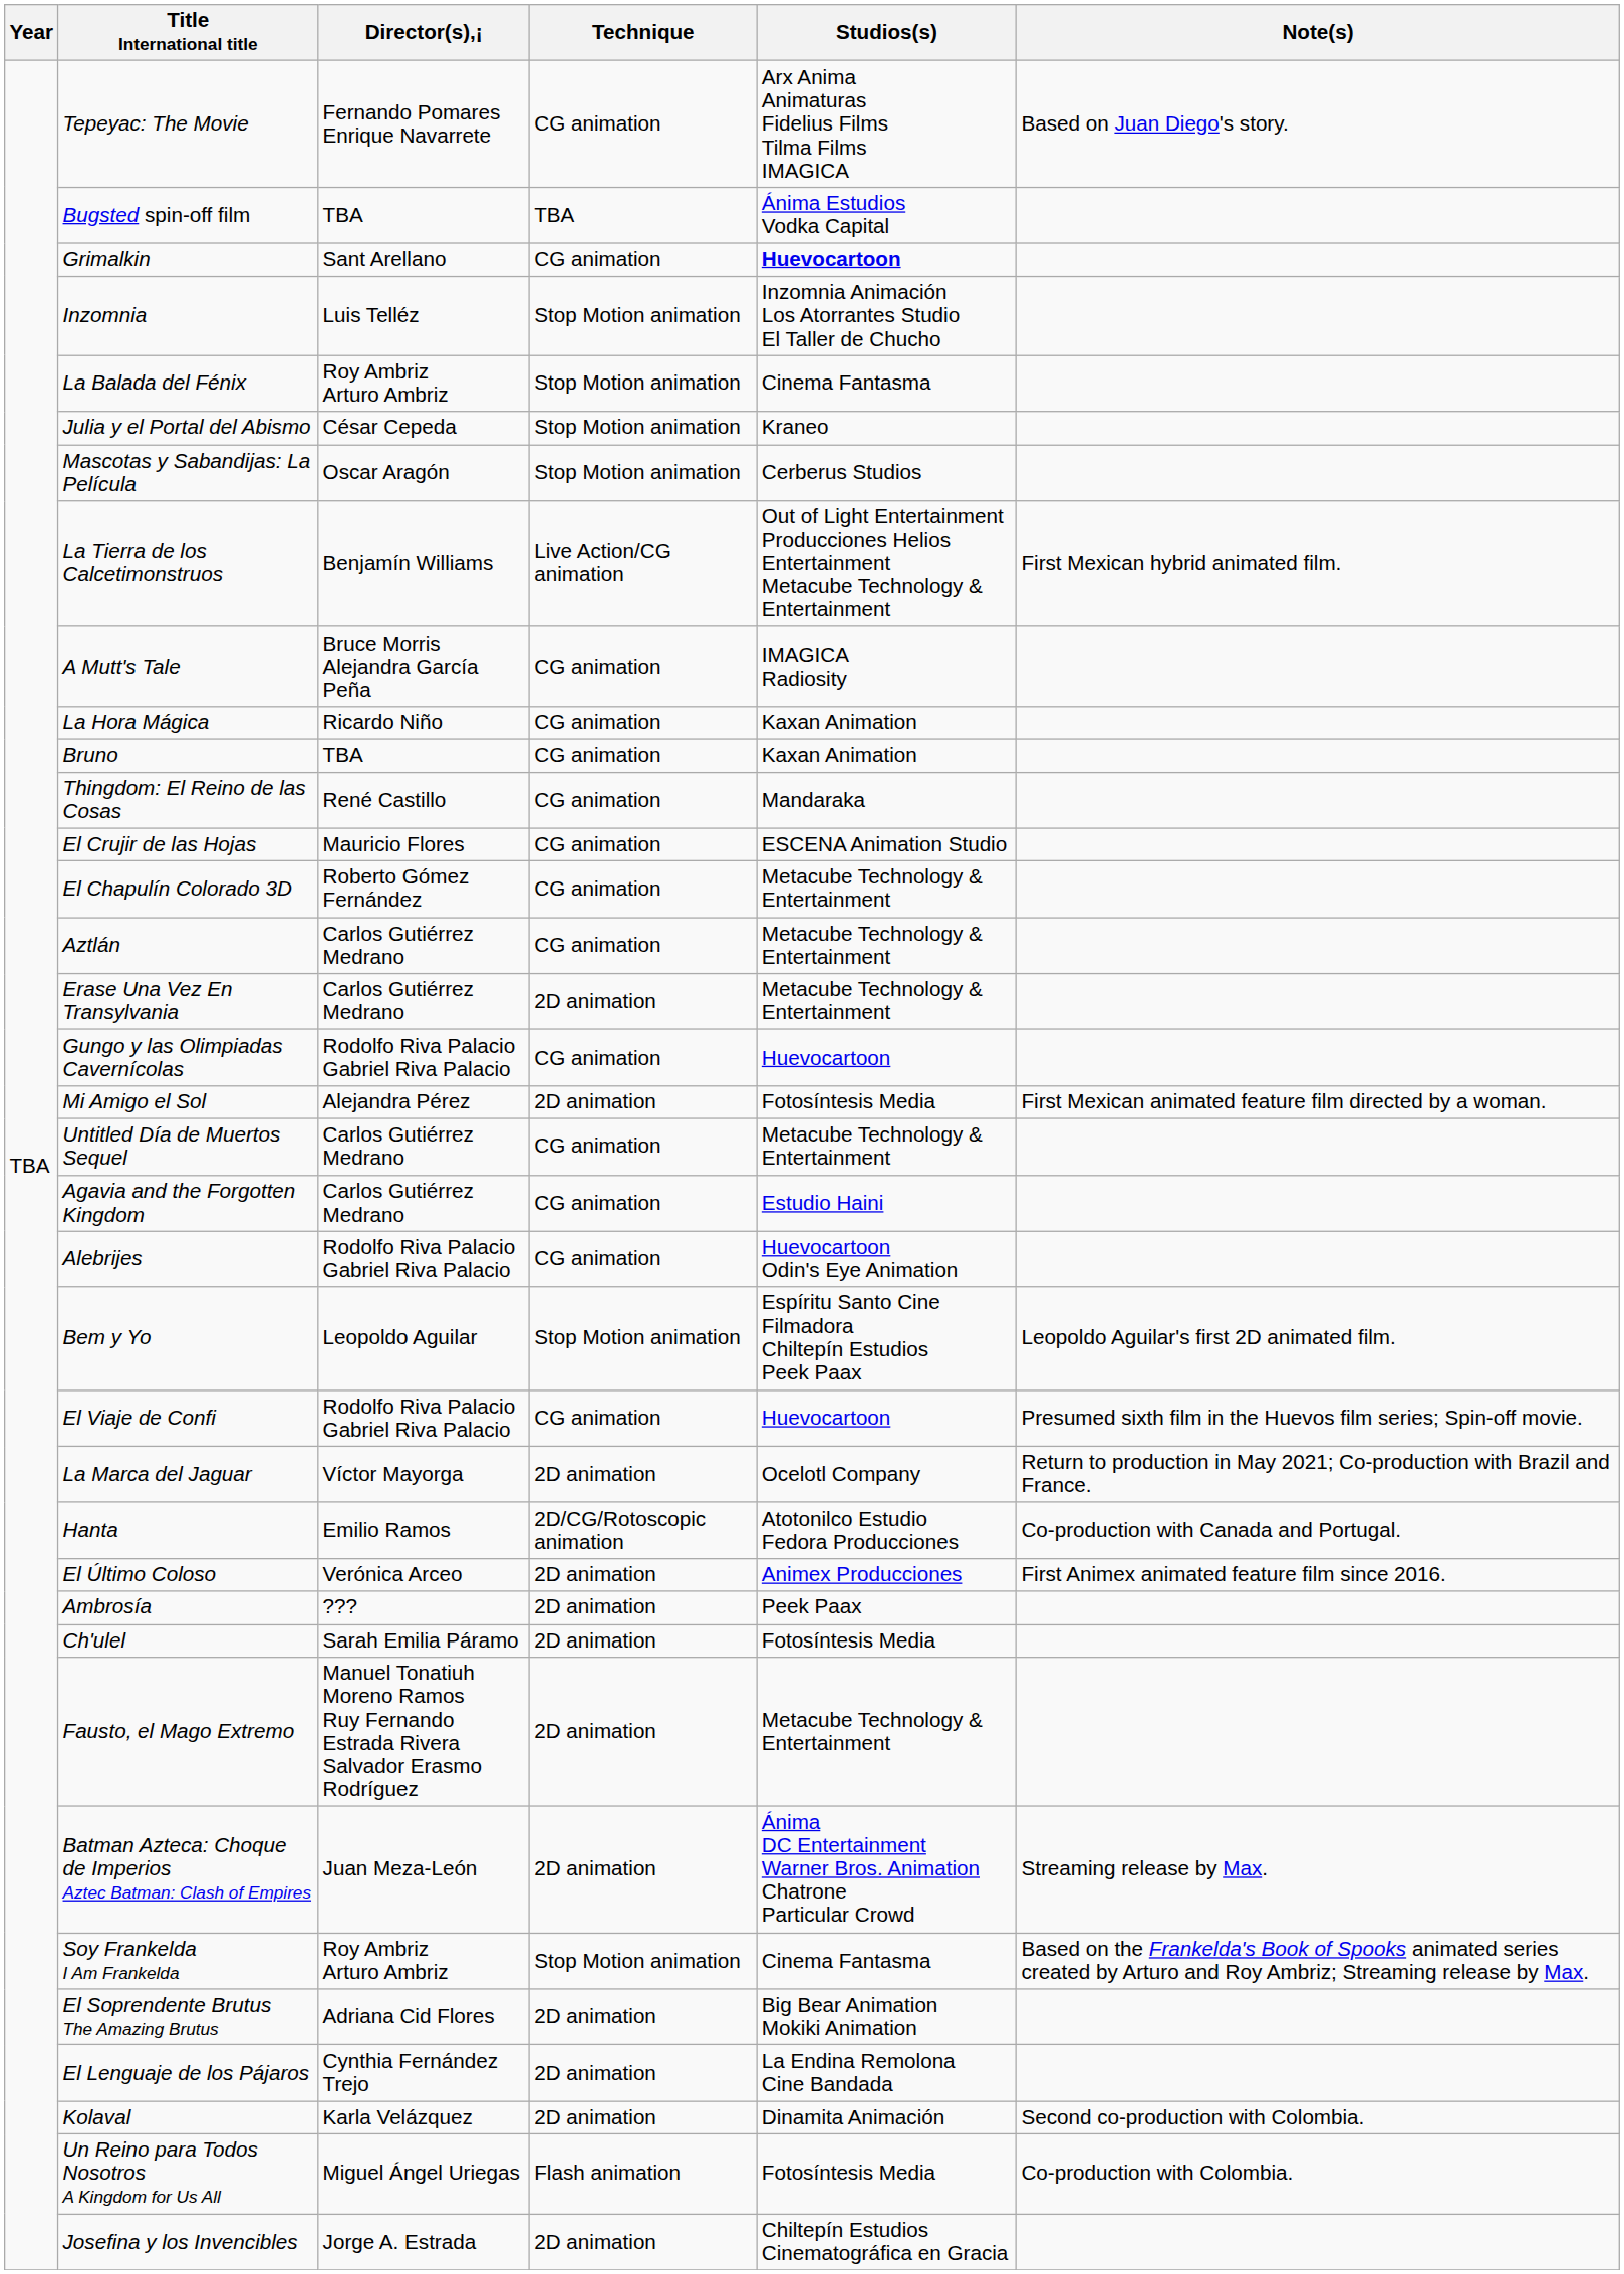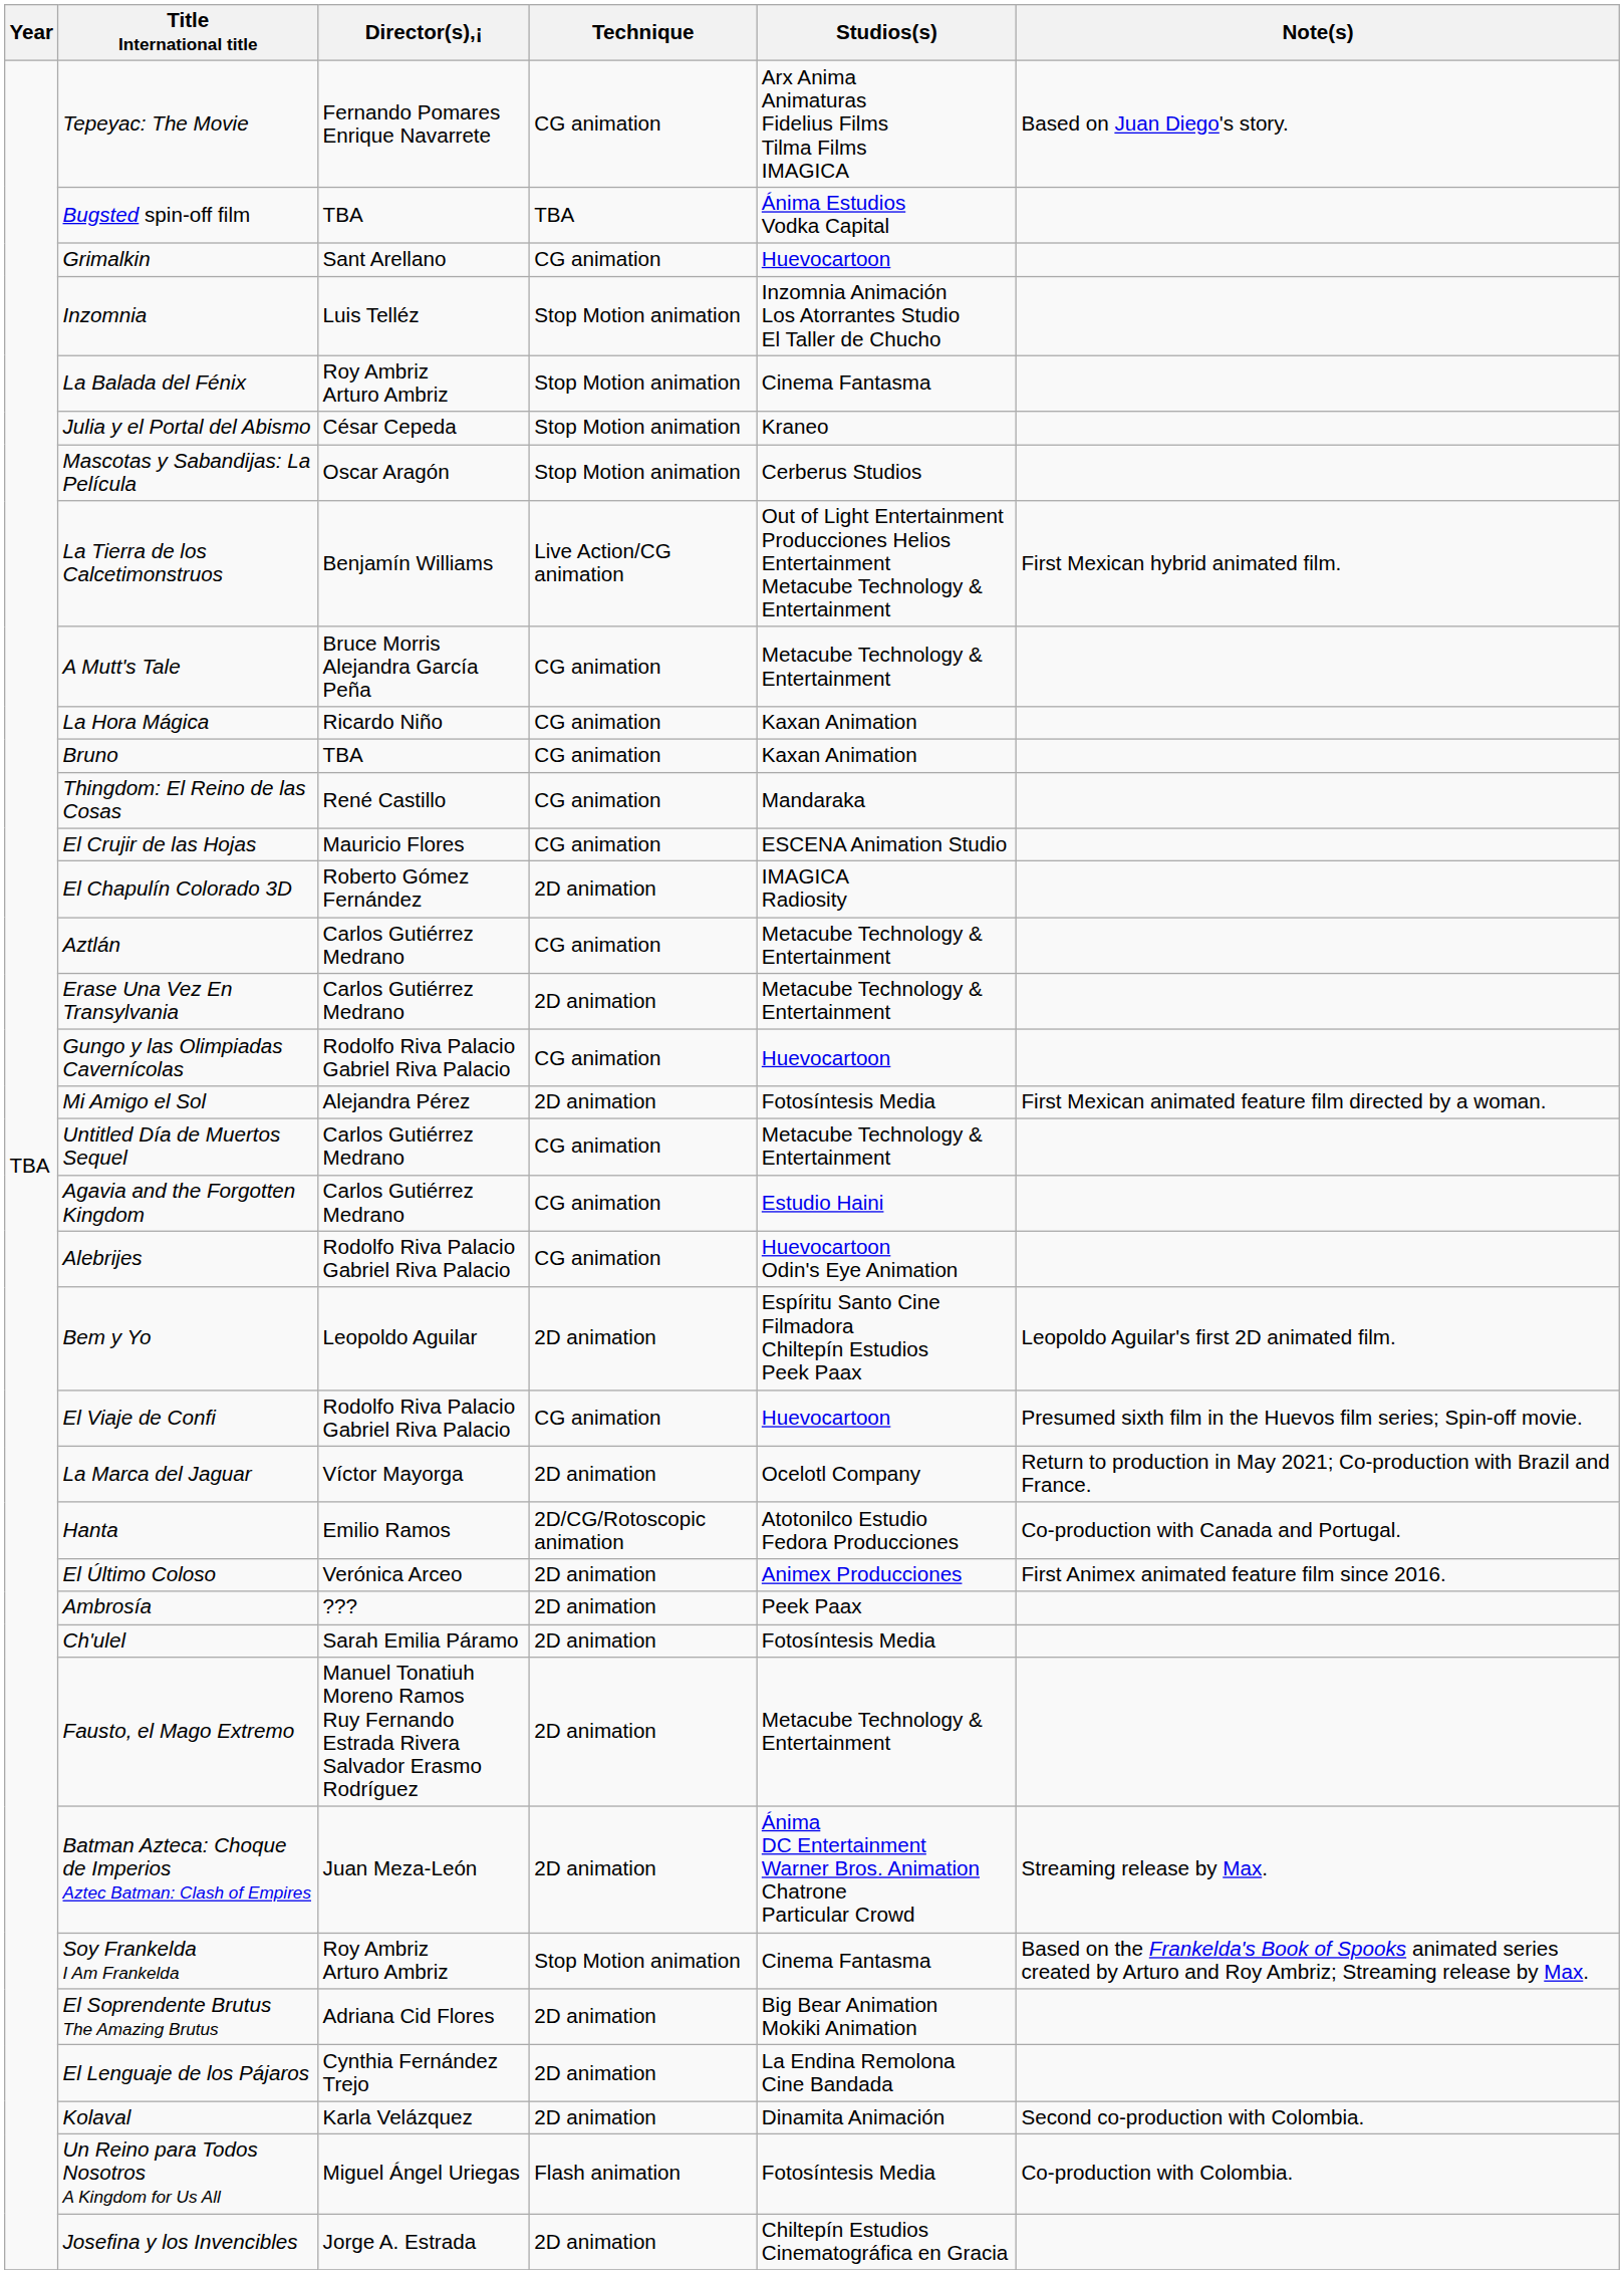Grimalkin | Studios(s): bold -> normal
A Mutt's Tale | Studios(s): IMAGICA Radiosity -> Metacube Technology & Entertainment
El Chapulín Colorado 3D | Technique: CG animation -> 2D animation
El Chapulín Colorado 3D | Studios(s): Metacube Technology & Entertainment -> IMAGICA Radiosity
Bem y Yo | Technique: Stop Motion animation -> 2D animation
